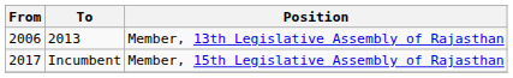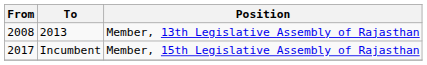2013 | From: 2006 -> 2008
